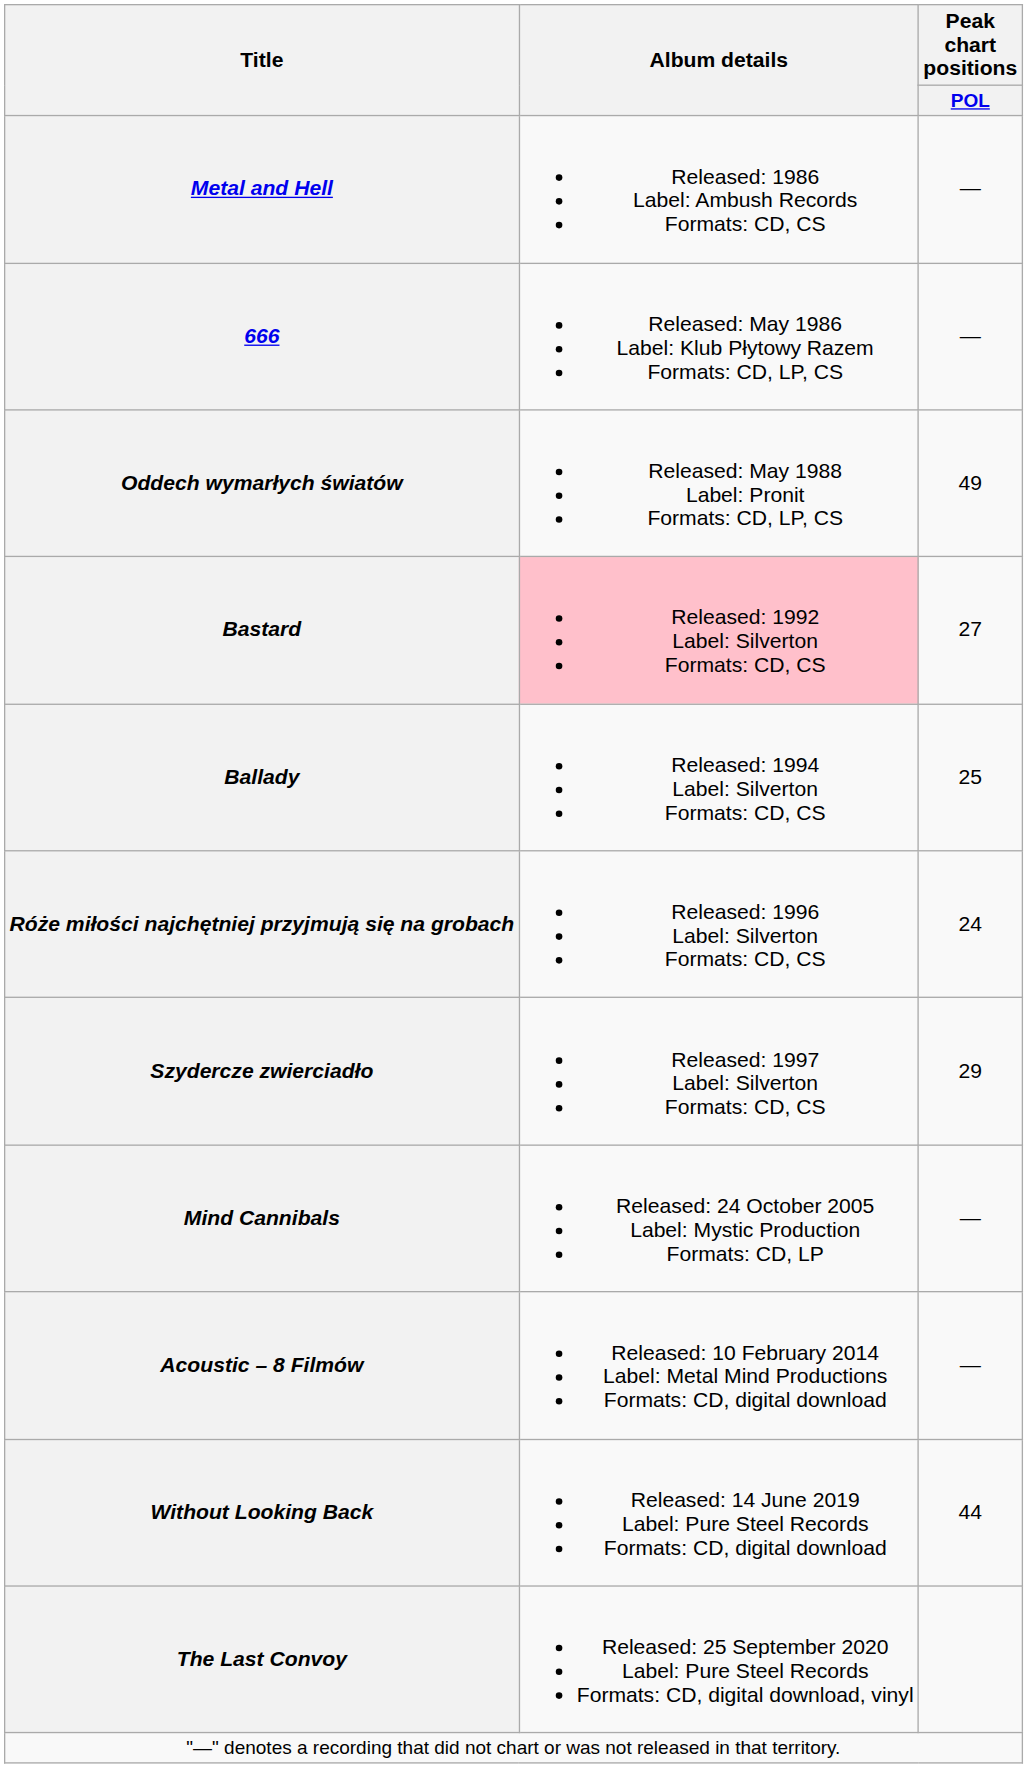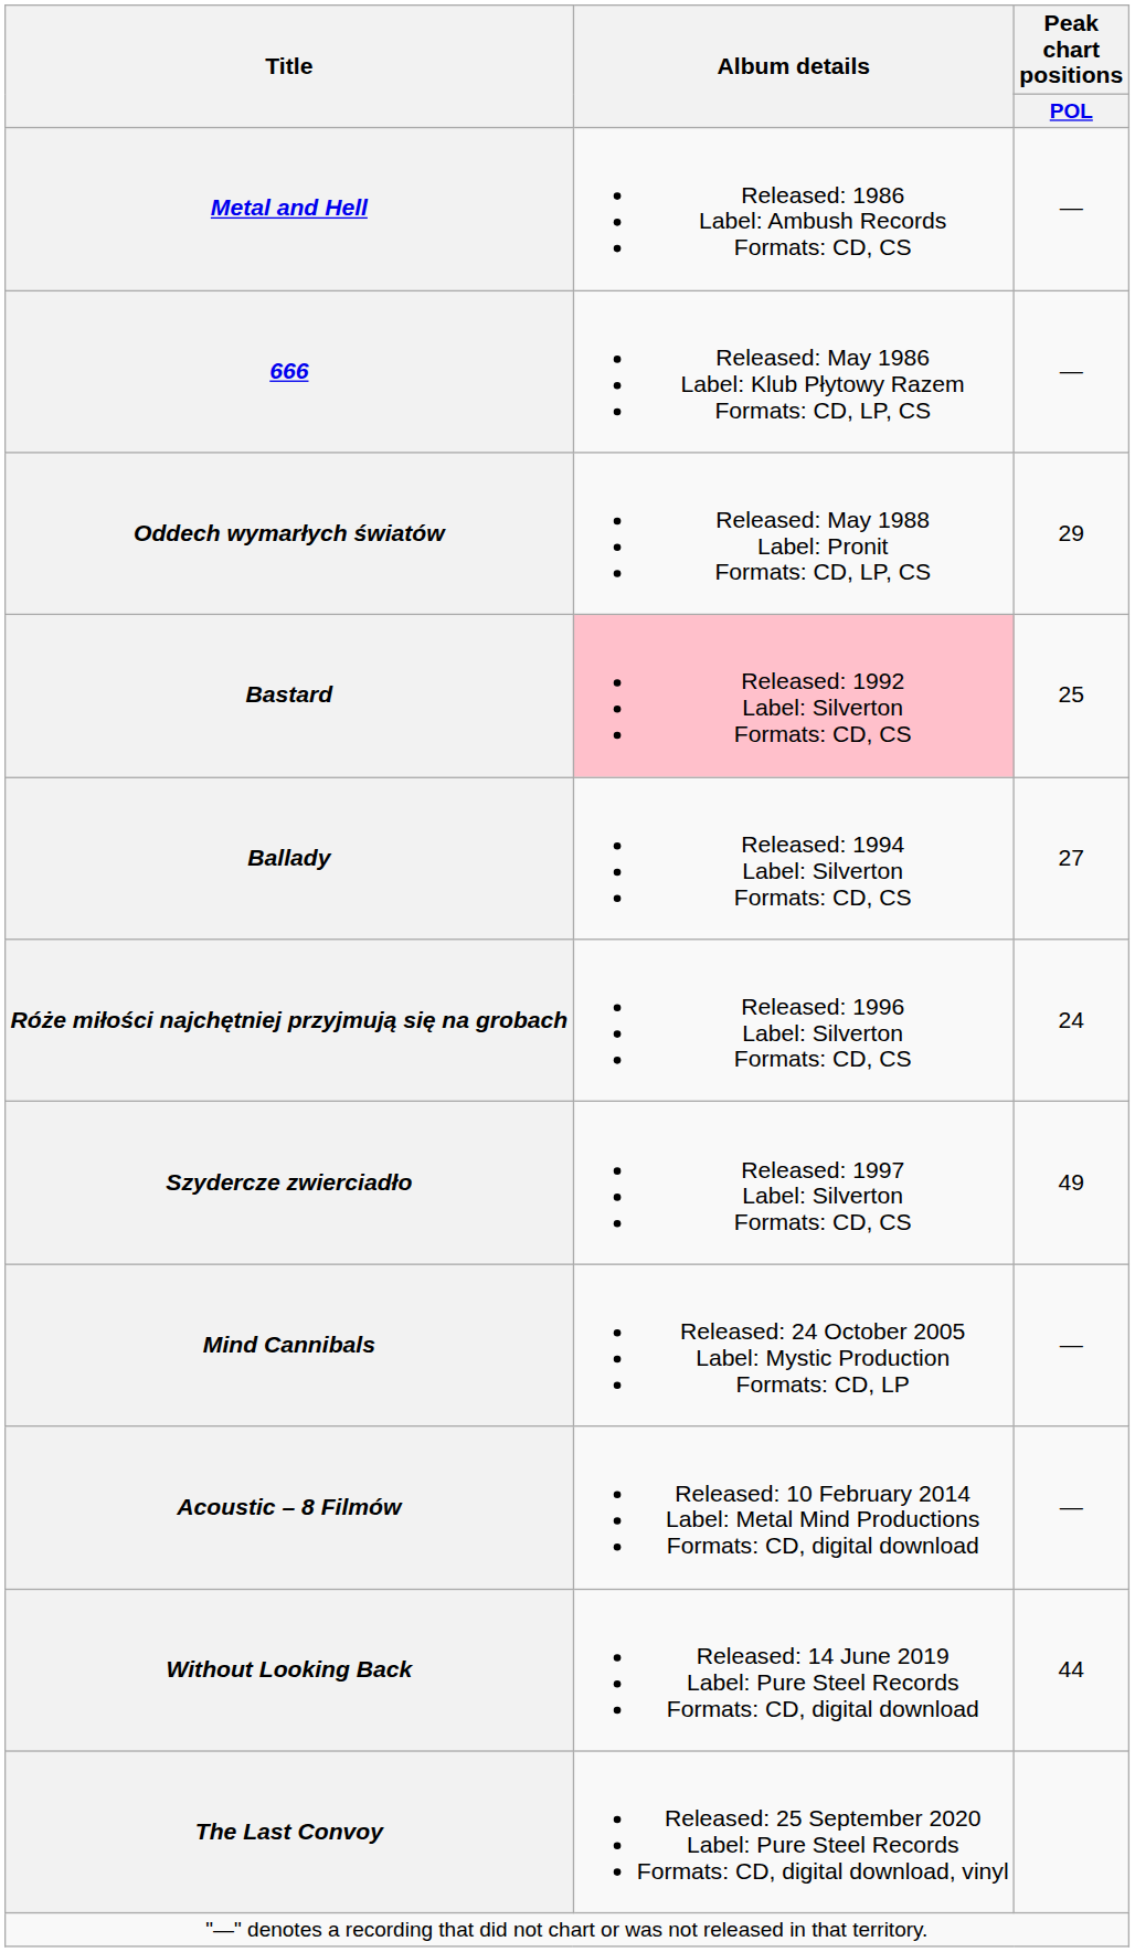Oddech wymarłych światów | Peak chart positions / POL: 49 -> 29
Bastard | Peak chart positions / POL: 27 -> 25
Ballady | Peak chart positions / POL: 25 -> 27
Szydercze zwierciadło | Peak chart positions / POL: 29 -> 49
